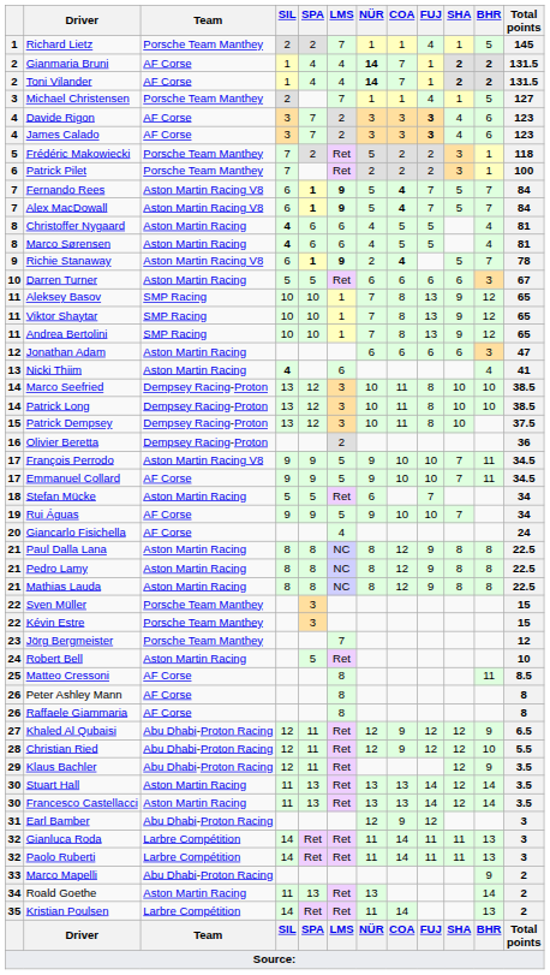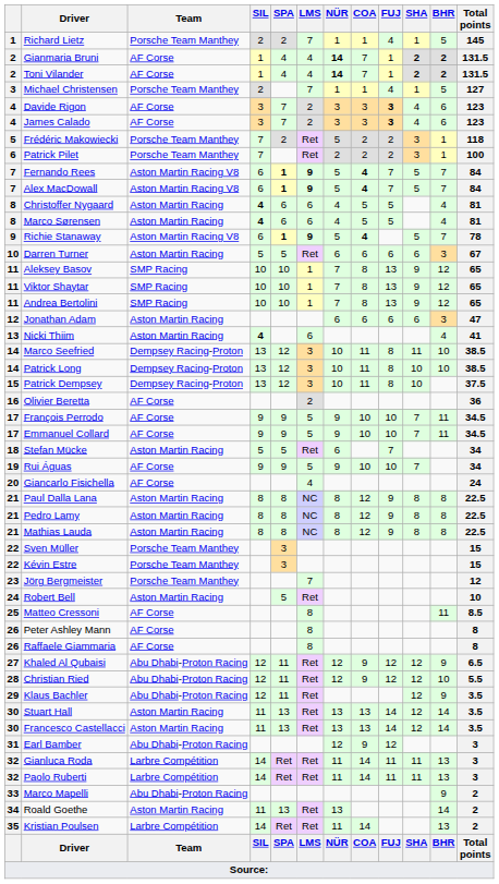Richie Stanaway | NÜR: 2 -> 5
Marco Seefried | SHA: 10 -> 11
Olivier Beretta | Team: Dempsey Racing-Proton -> AF Corse
François Perrodo | Team: Aston Martin Racing V8 -> AF Corse
